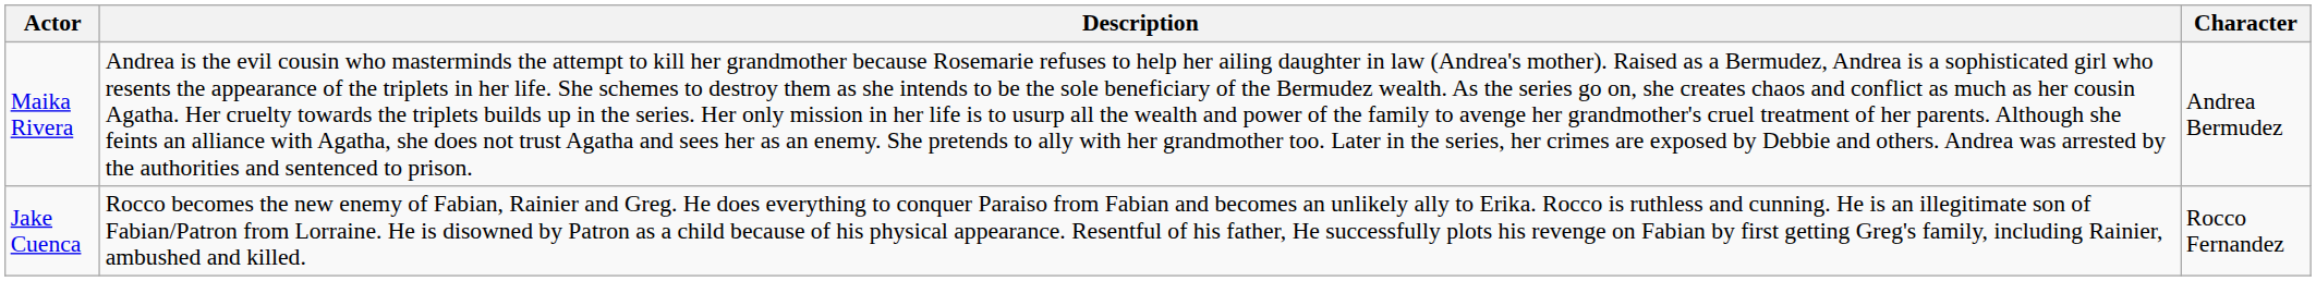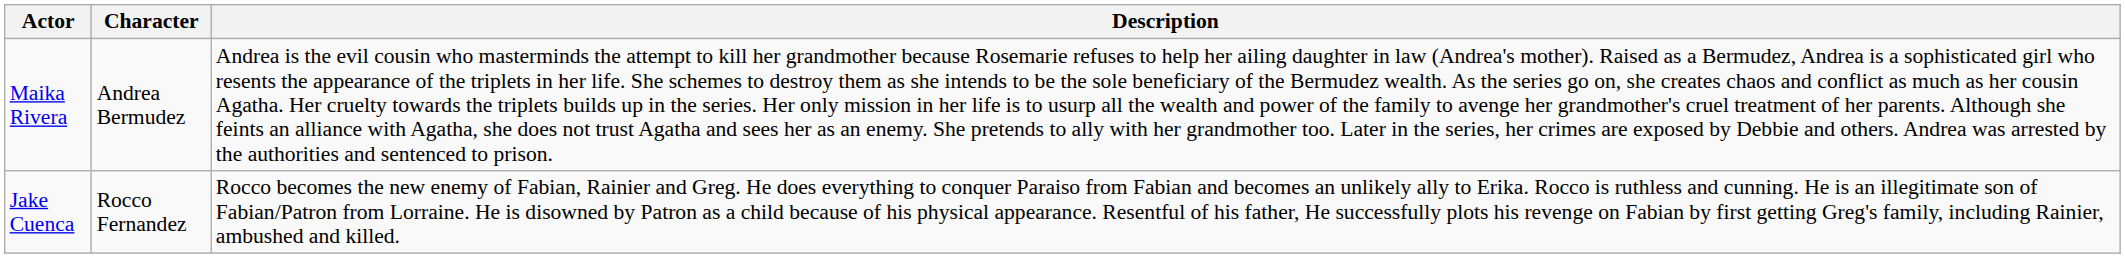columns swapped: Character <-> Description
